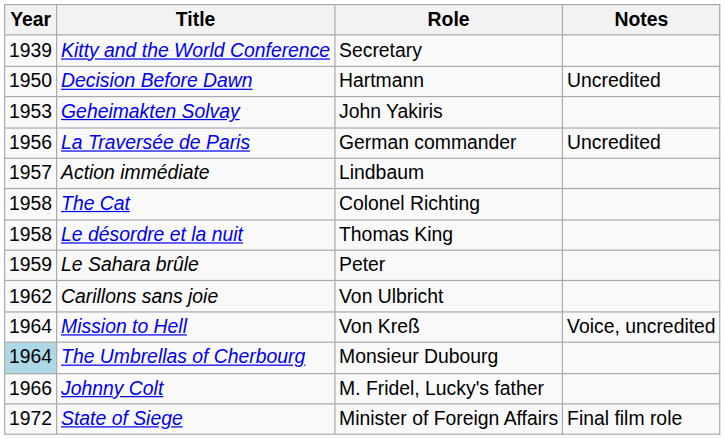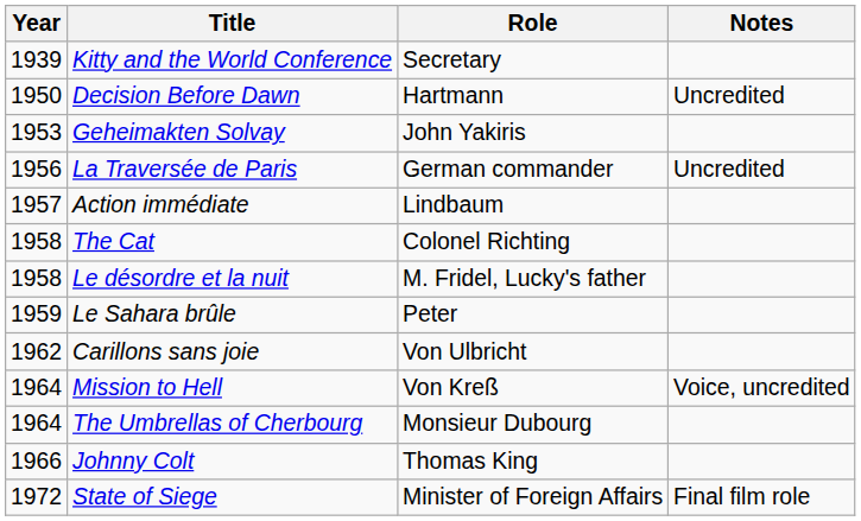Le désordre et la nuit | Role: Thomas King -> M. Fridel, Lucky's father
The Umbrellas of Cherbourg | Year: lightblue background -> no background
Johnny Colt | Role: M. Fridel, Lucky's father -> Thomas King
